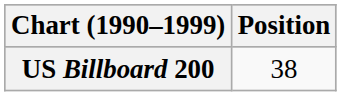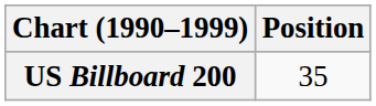US Billboard 200 | Position: 38 -> 35
